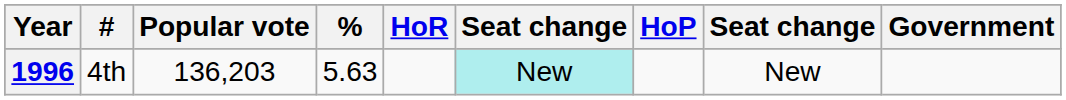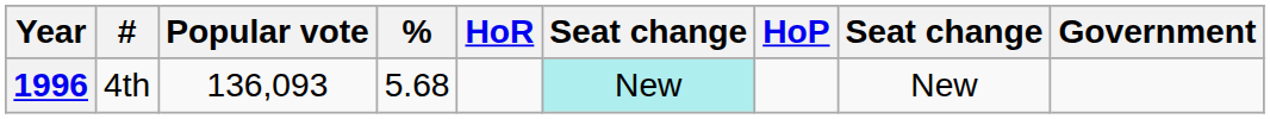1996 | Popular vote: 136,203 -> 136,093
1996 | %: 5.63 -> 5.68
